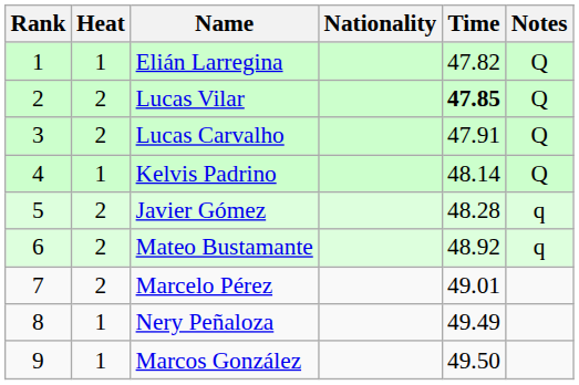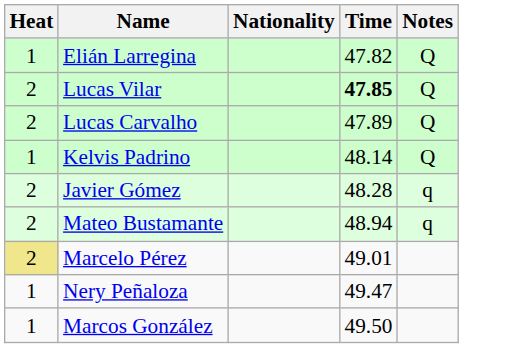- column: Rank | 1 | 2 | 3 | 4 | 5 | 6 | 7 | 8 | 9
Lucas Carvalho | Time: 47.91 -> 47.89
Mateo Bustamante | Time: 48.92 -> 48.94
Marcelo Pérez | Heat: no background -> khaki background
Nery Peñaloza | Time: 49.49 -> 49.47
